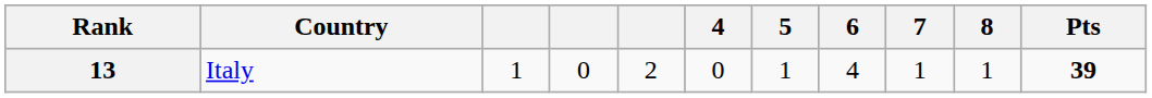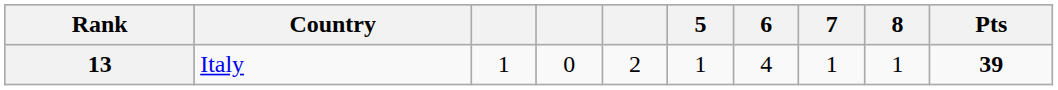- column: 4 | 0
